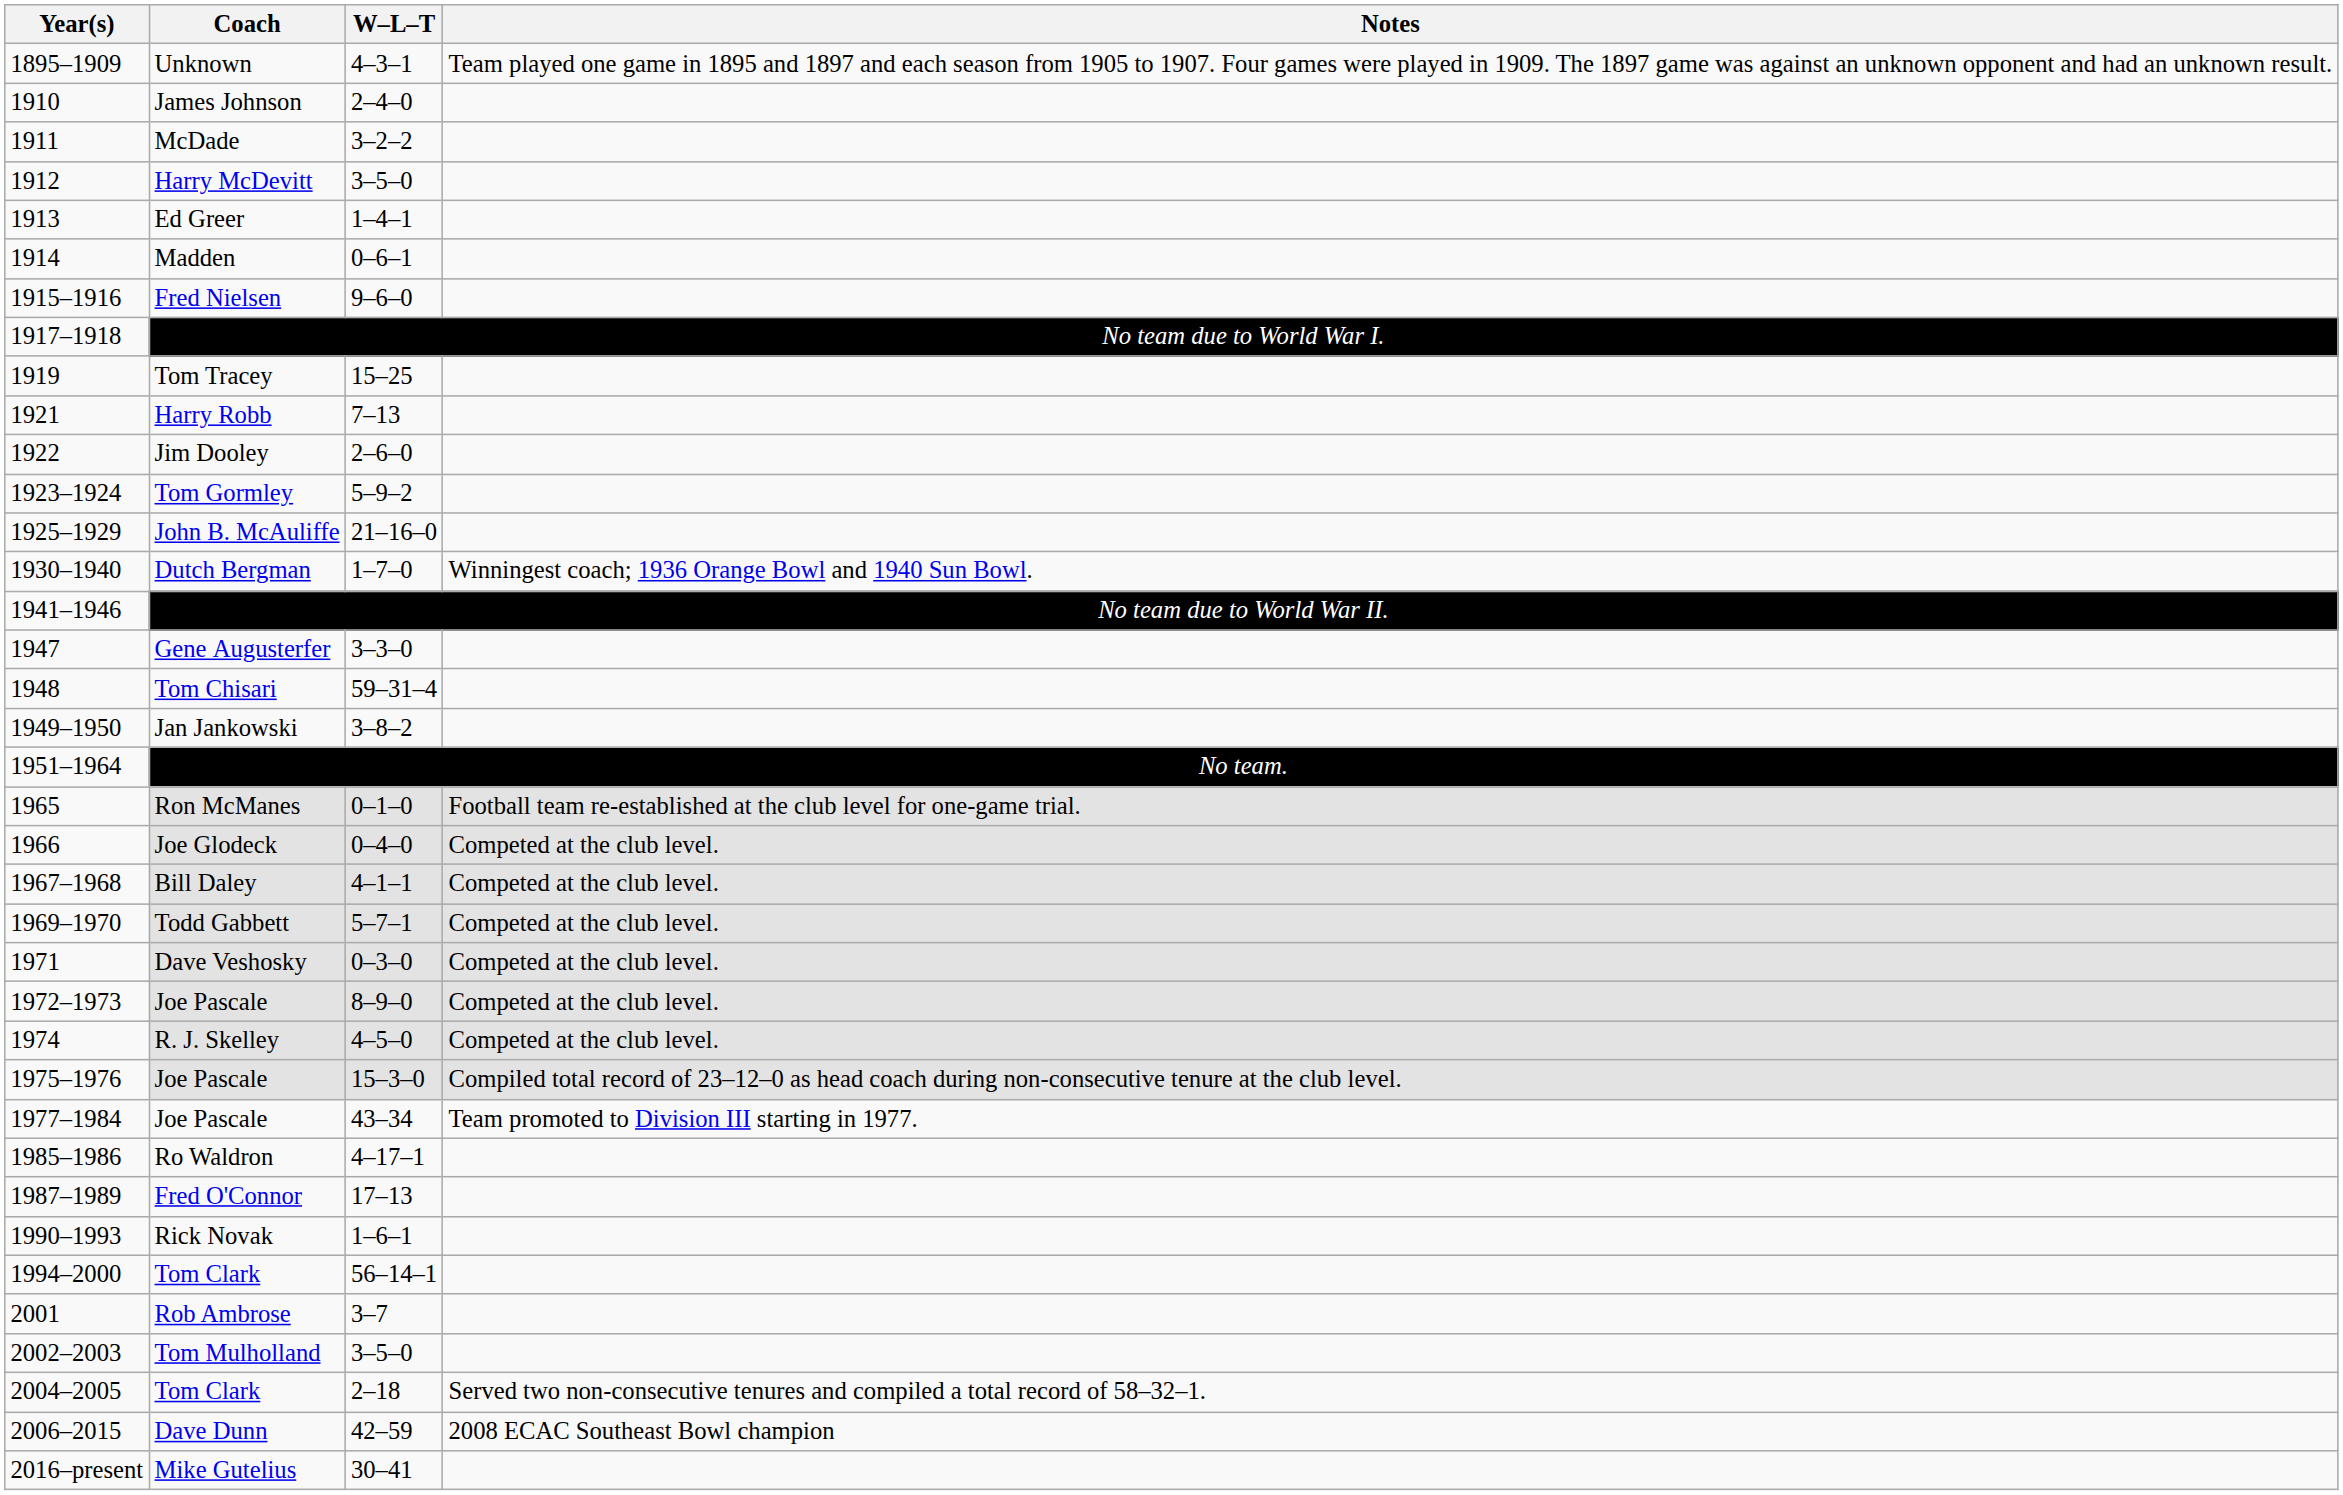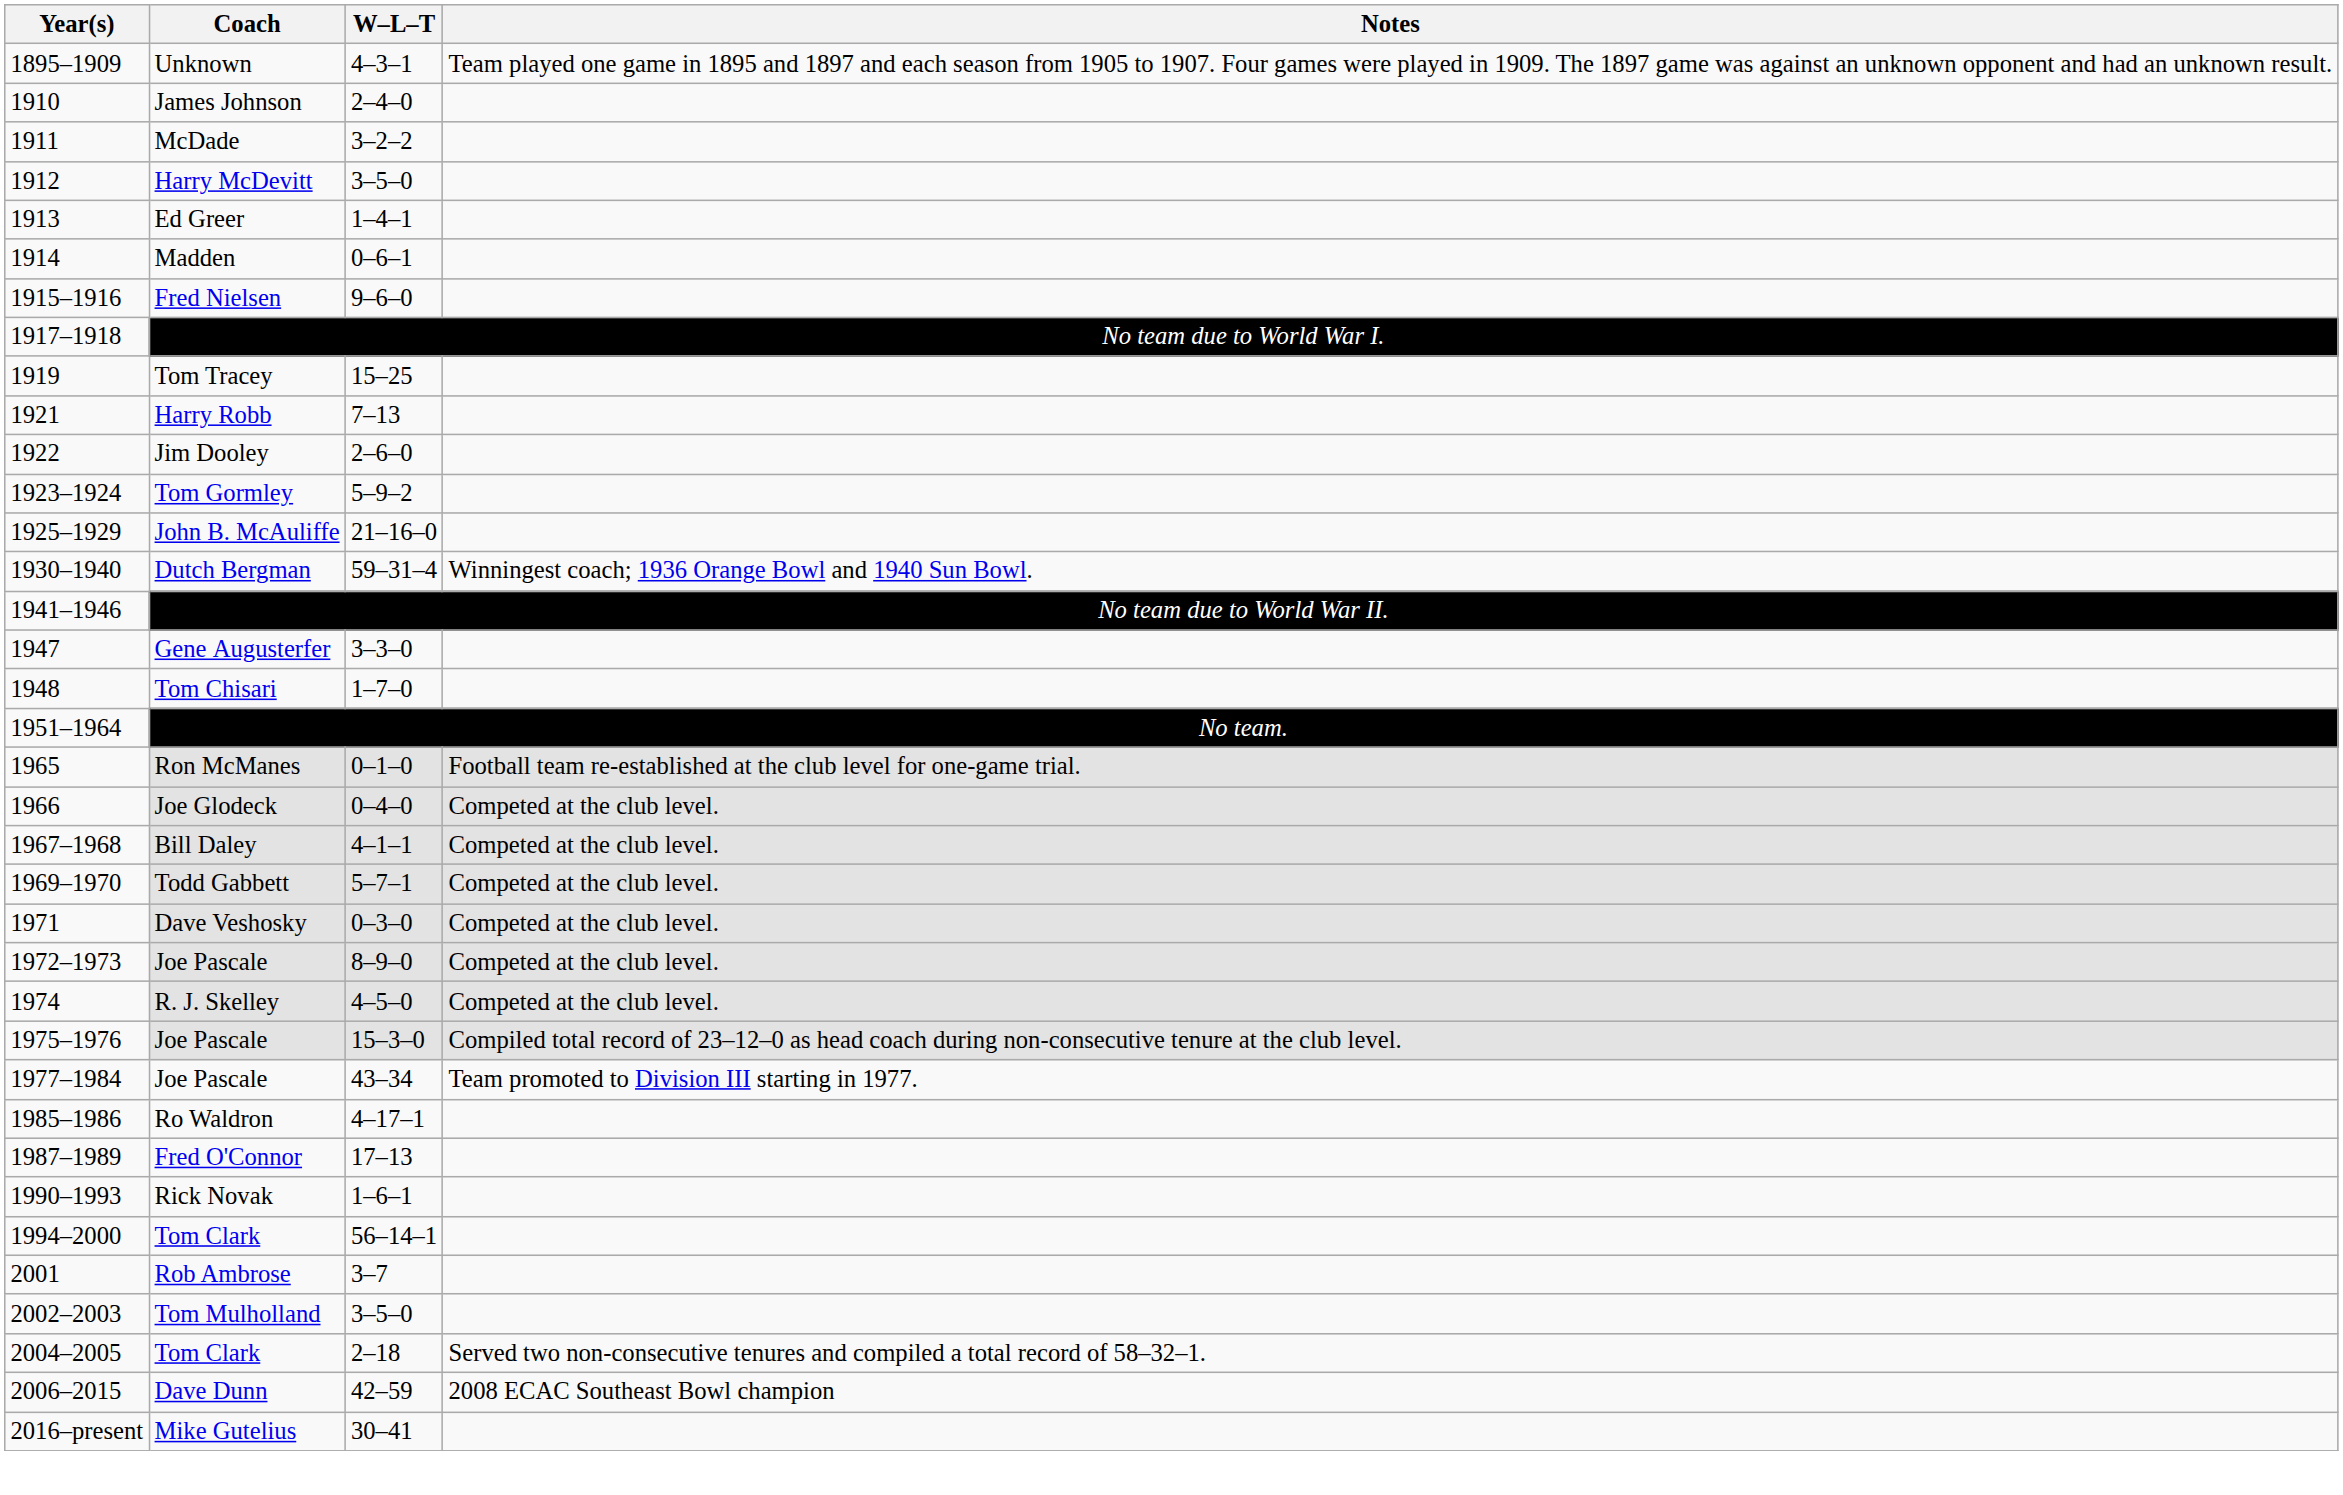Dutch Bergman | W–L–T: 1–7–0 -> 59–31–4
Tom Chisari | W–L–T: 59–31–4 -> 1–7–0
- row: 1949–1950 | Jan Jankowski | 3–8–2
